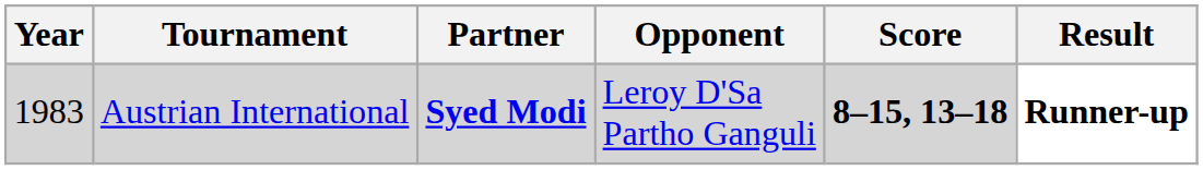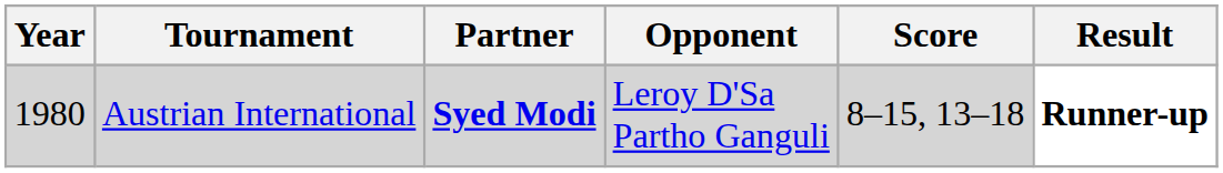Austrian International | Year: 1983 -> 1980
Austrian International | Score: bold -> normal
